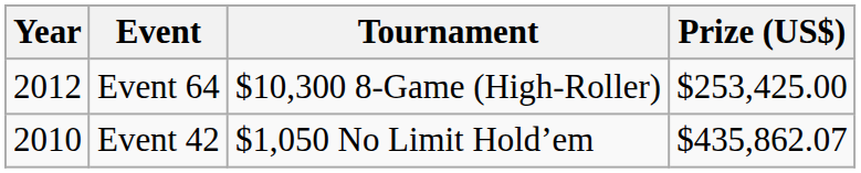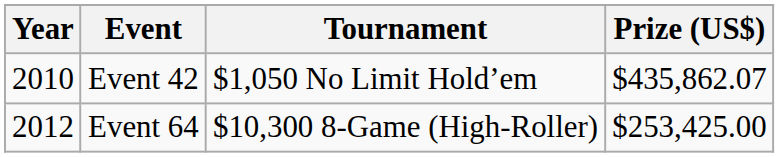rows swapped: Event 42 <-> Event 64
